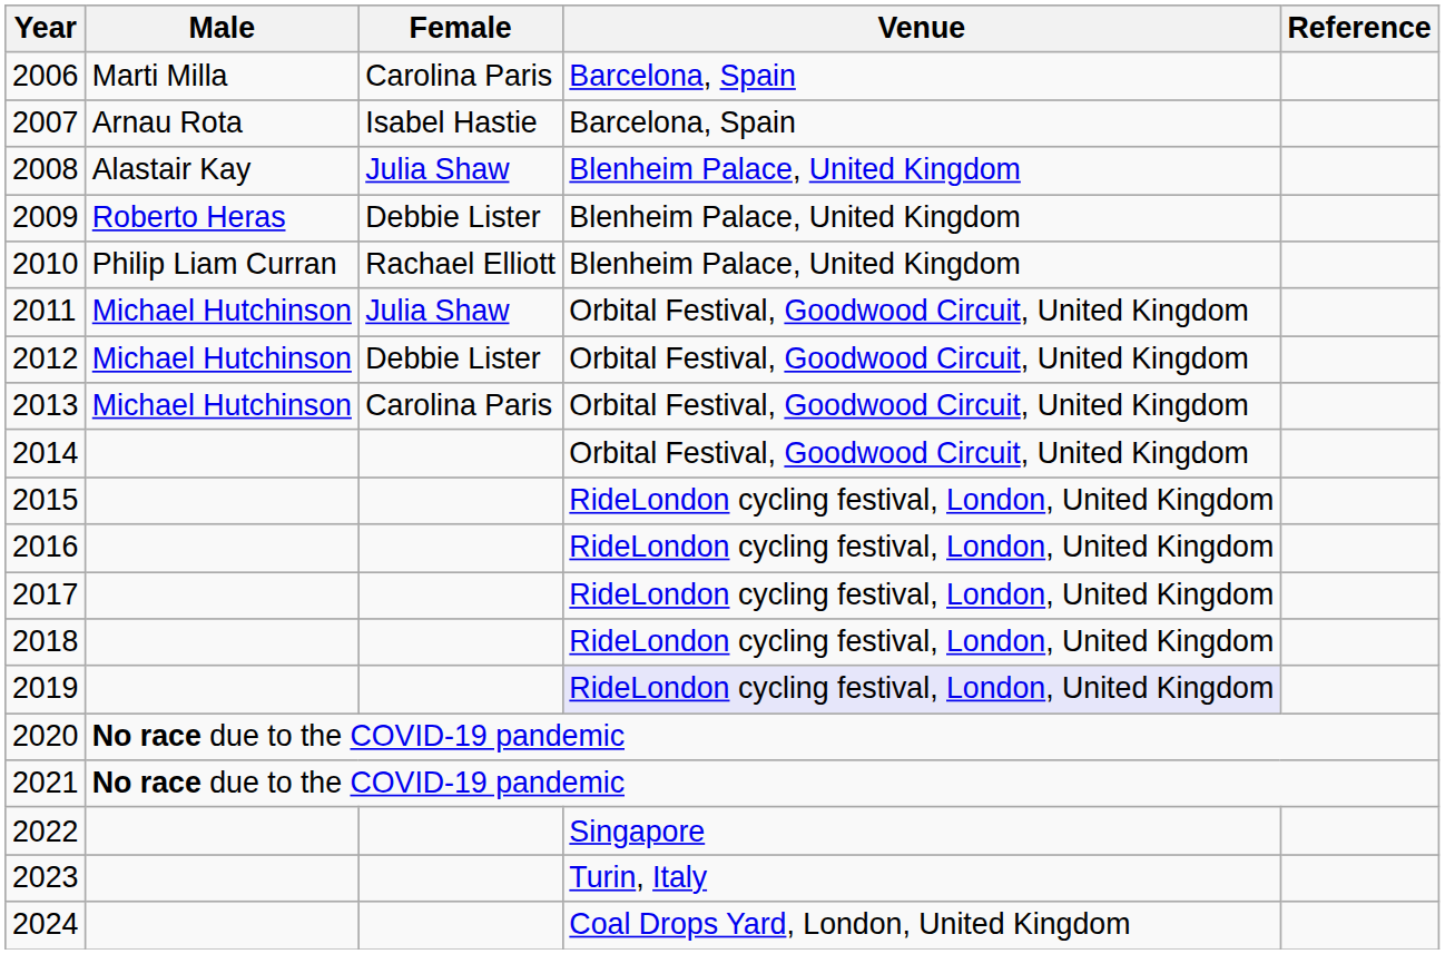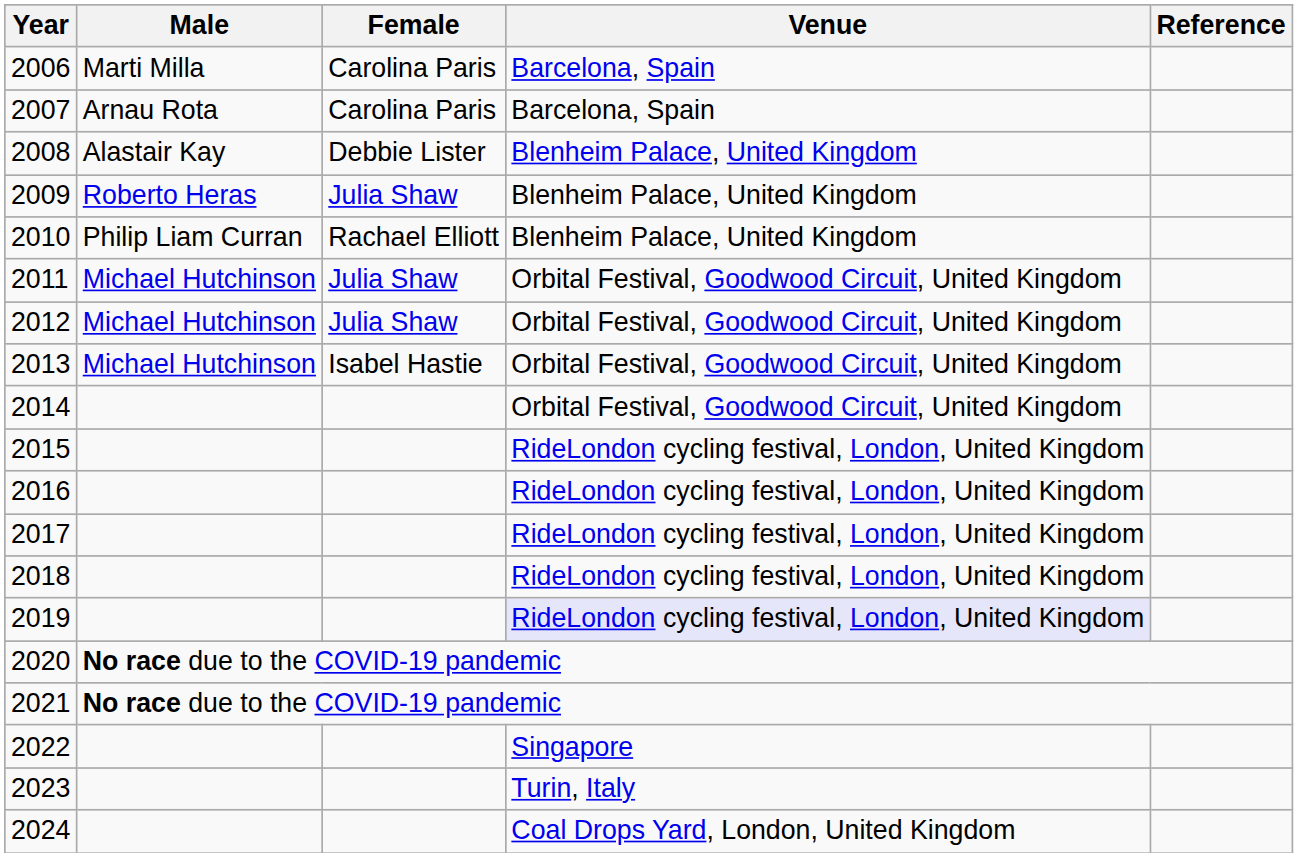2007 | Female: Isabel Hastie -> Carolina Paris
2008 | Female: Julia Shaw -> Debbie Lister
2009 | Female: Debbie Lister -> Julia Shaw
2012 | Female: Debbie Lister -> Julia Shaw
2013 | Female: Carolina Paris -> Isabel Hastie
